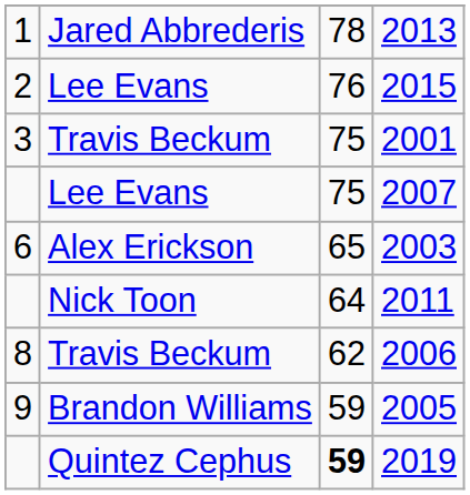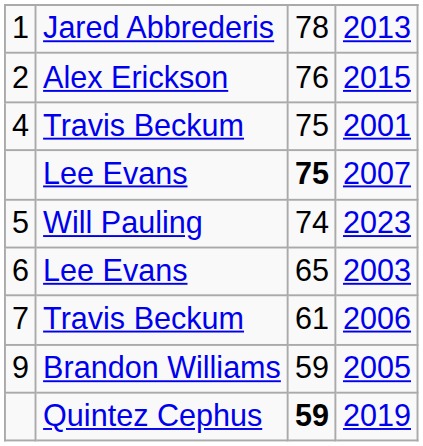2015 | column 2: Lee Evans -> Alex Erickson
2001 | column 1: 3 -> 4
2007 | column 3: normal -> bold
+ row: 5 | Will Pauling | 74 | 2023
2003 | column 2: Alex Erickson -> Lee Evans
- row: Nick Toon | 64 | 2011
2006 | column 1: 8 -> 7
2006 | column 3: 62 -> 61
